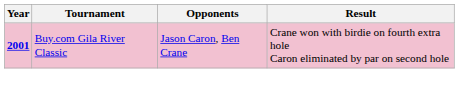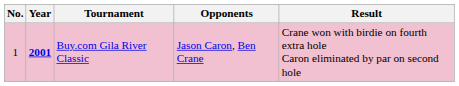+ column: No. | 1
